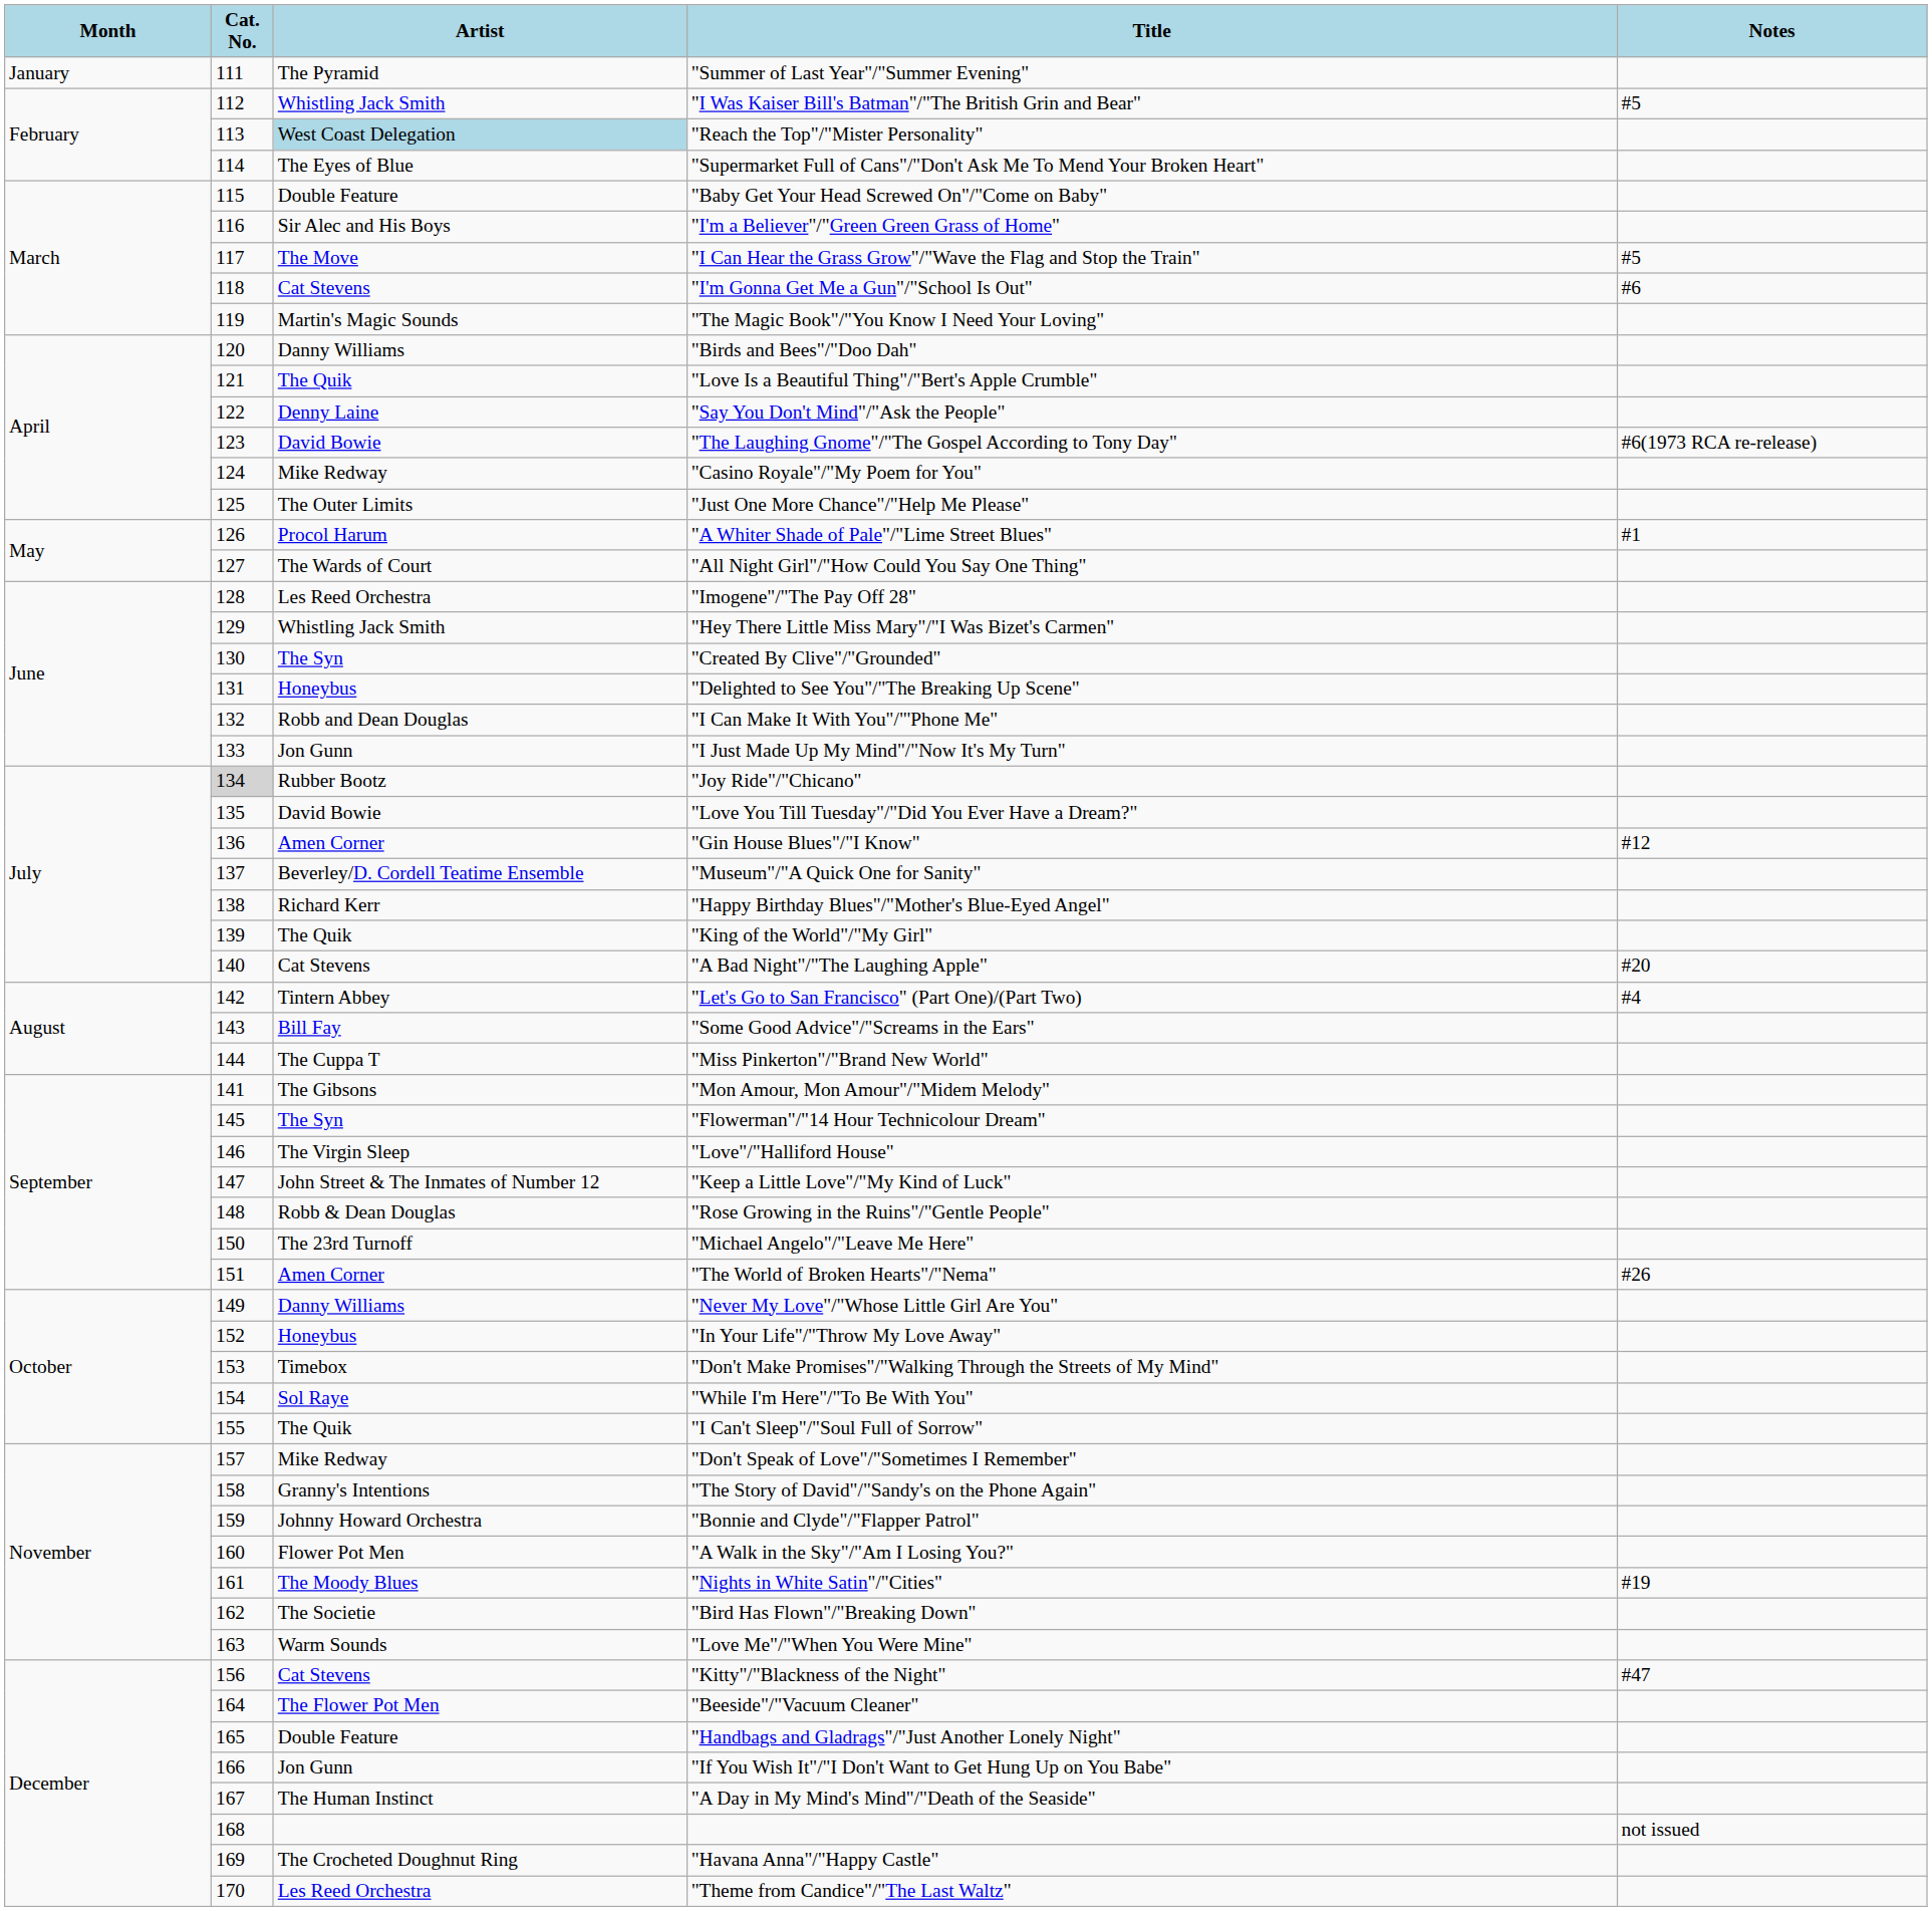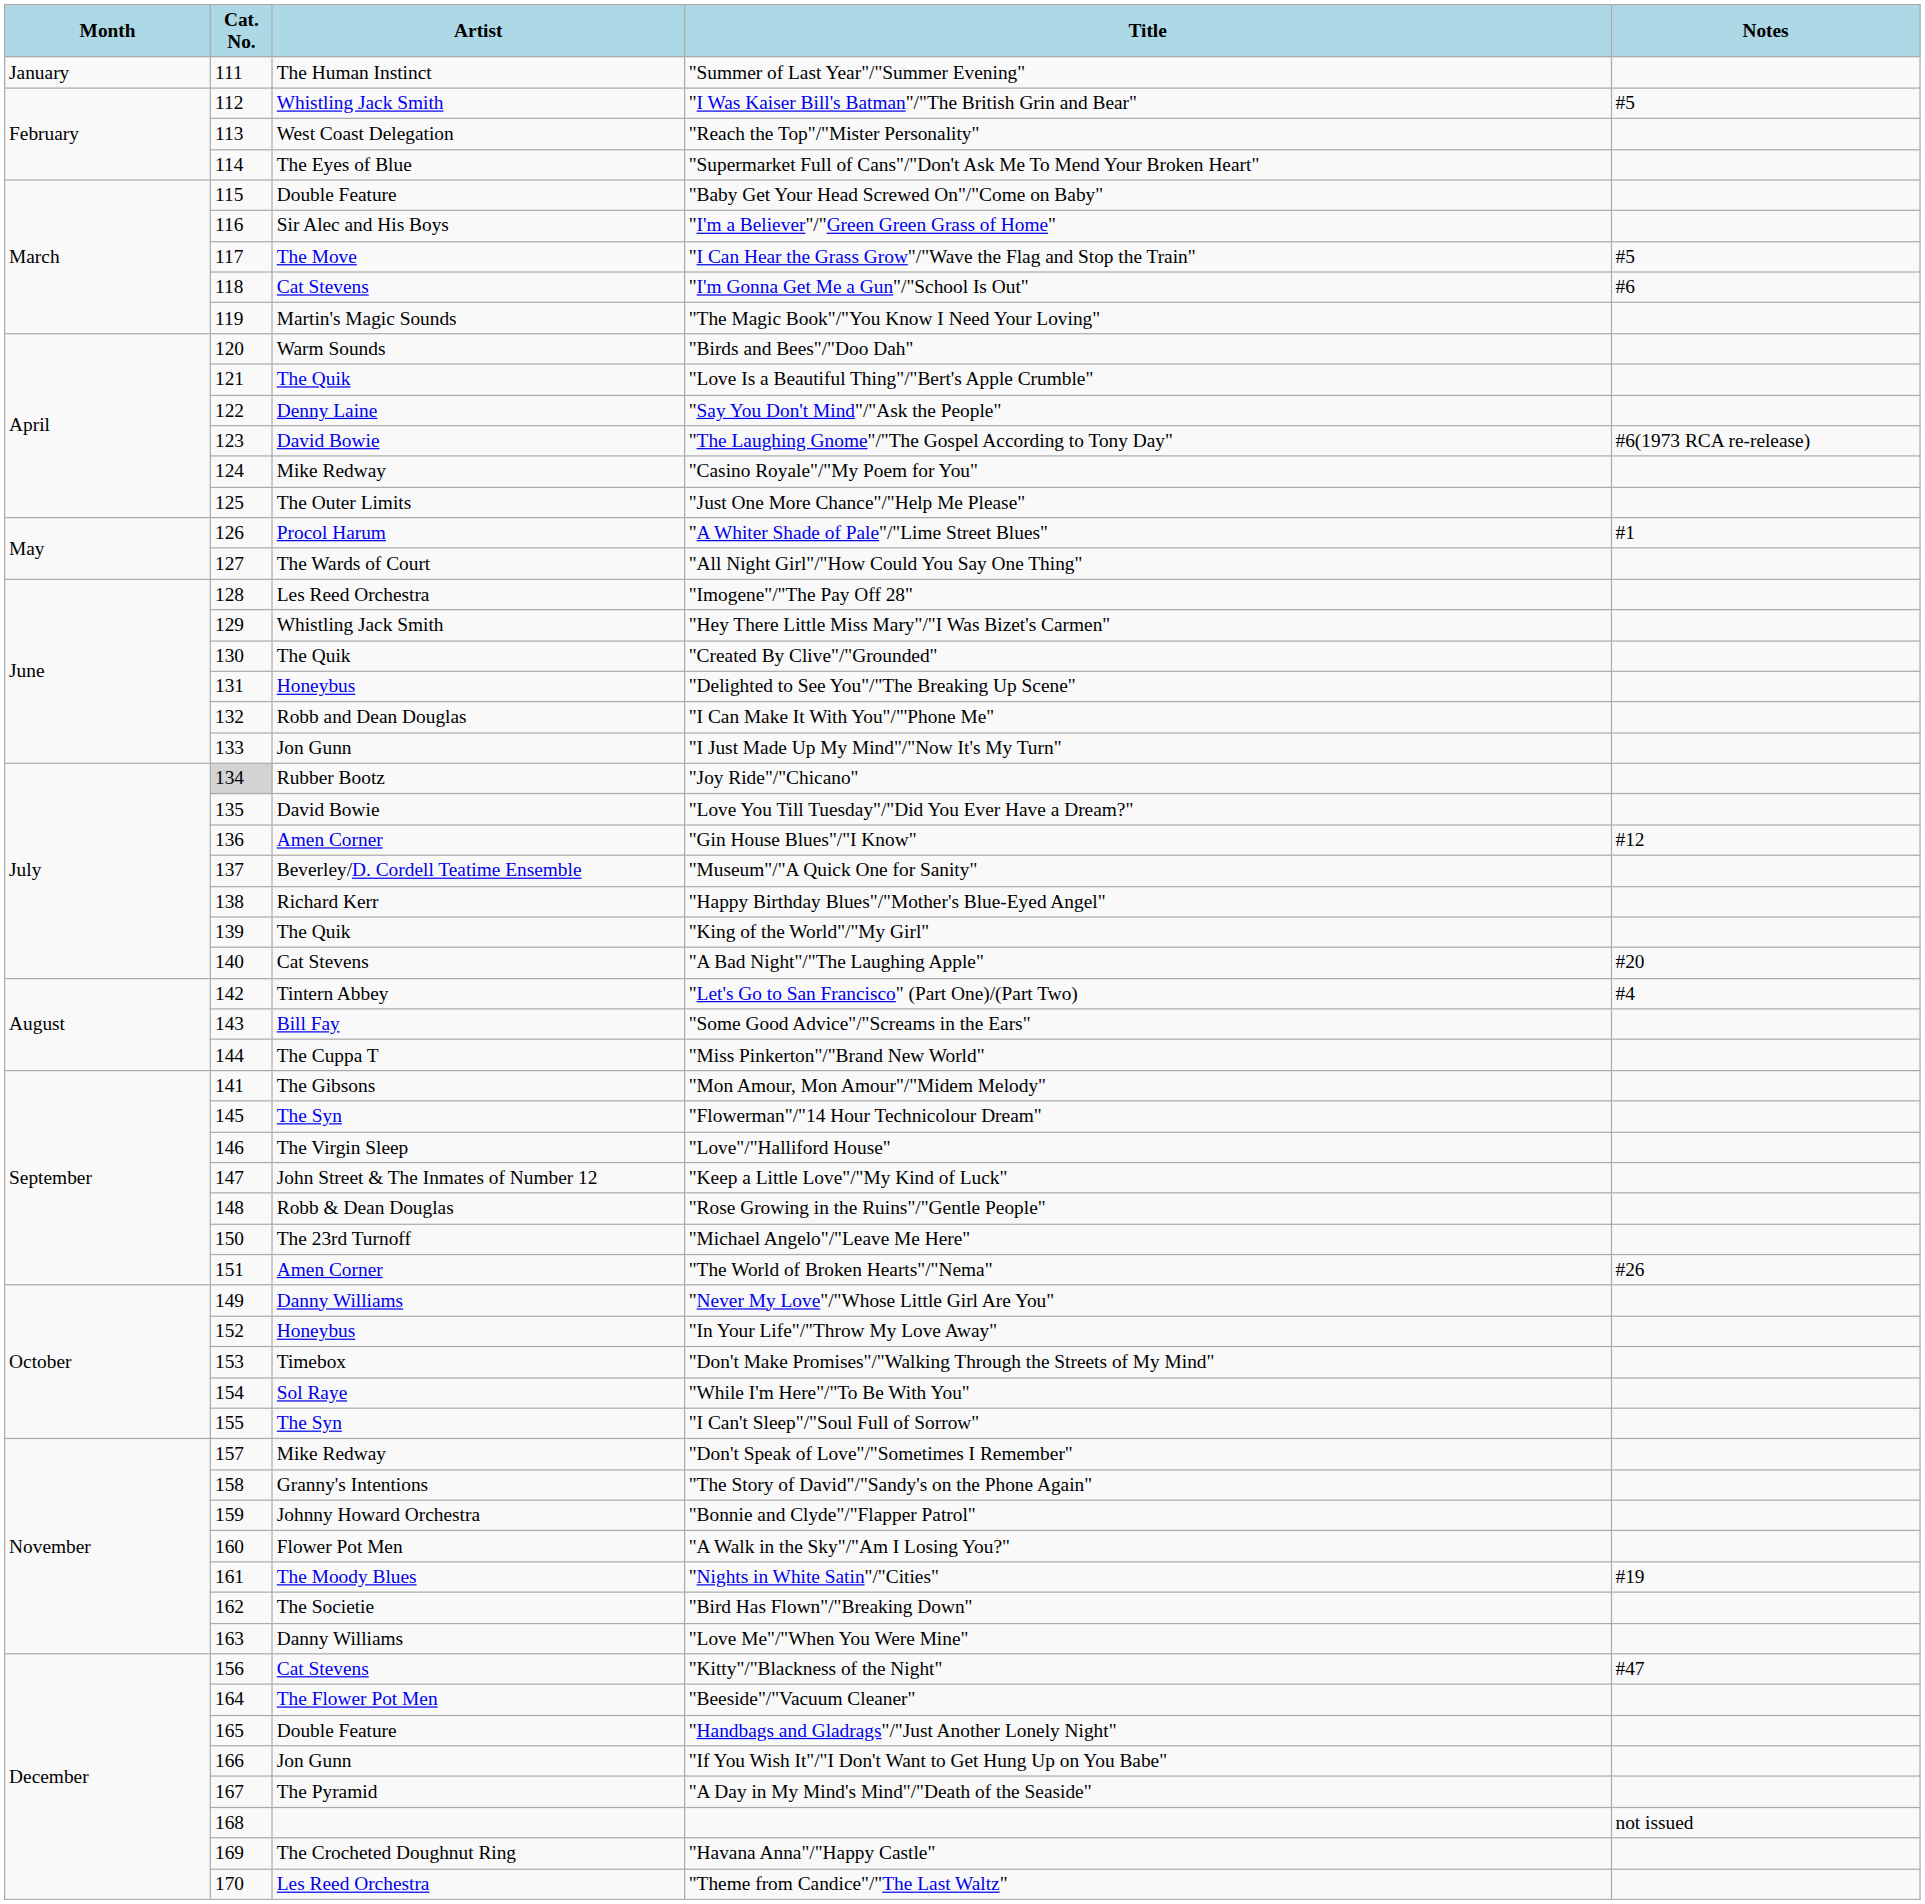"Summer of Last Year"/"Summer Evening" | Artist: The Pyramid -> The Human Instinct
"Reach the Top"/"Mister Personality" | Artist: lightblue background -> no background
"Birds and Bees"/"Doo Dah" | Artist: Danny Williams -> Warm Sounds
"Created By Clive"/"Grounded" | Artist: The Syn -> The Quik
"I Can't Sleep"/"Soul Full of Sorrow" | Artist: The Quik -> The Syn
"Love Me"/"When You Were Mine" | Artist: Warm Sounds -> Danny Williams
"A Day in My Mind's Mind"/"Death of the Seaside" | Artist: The Human Instinct -> The Pyramid
